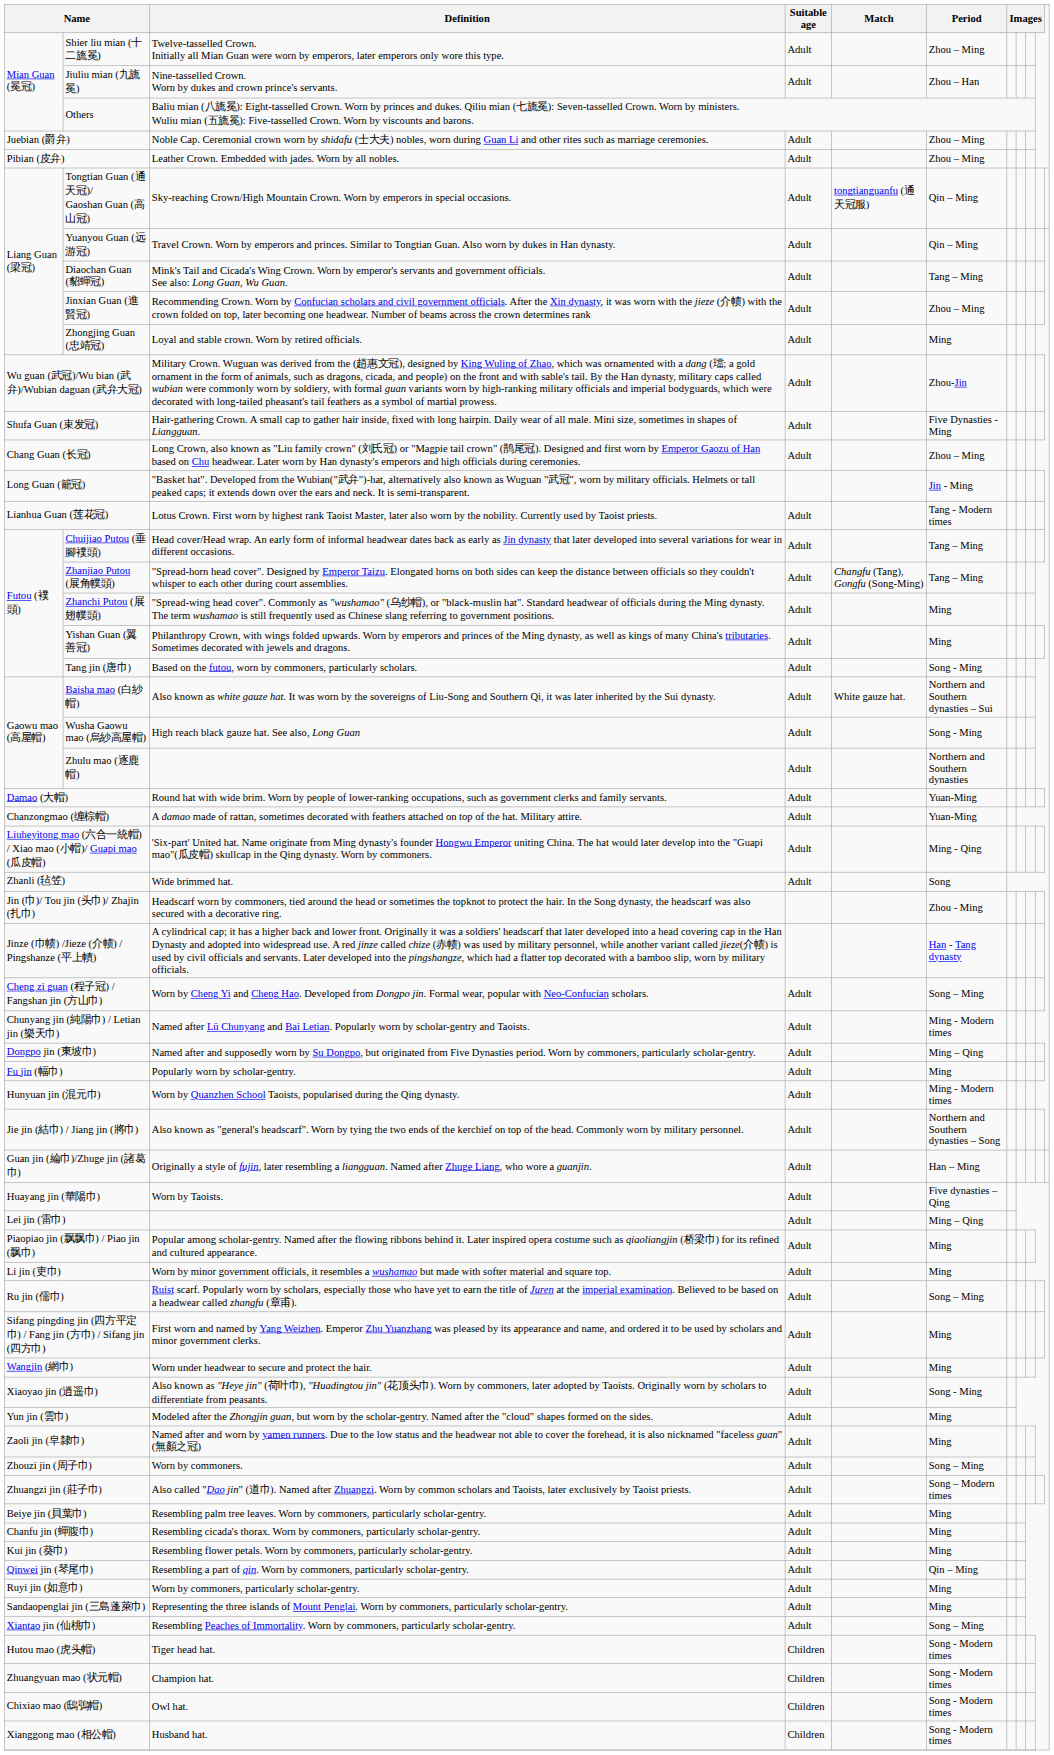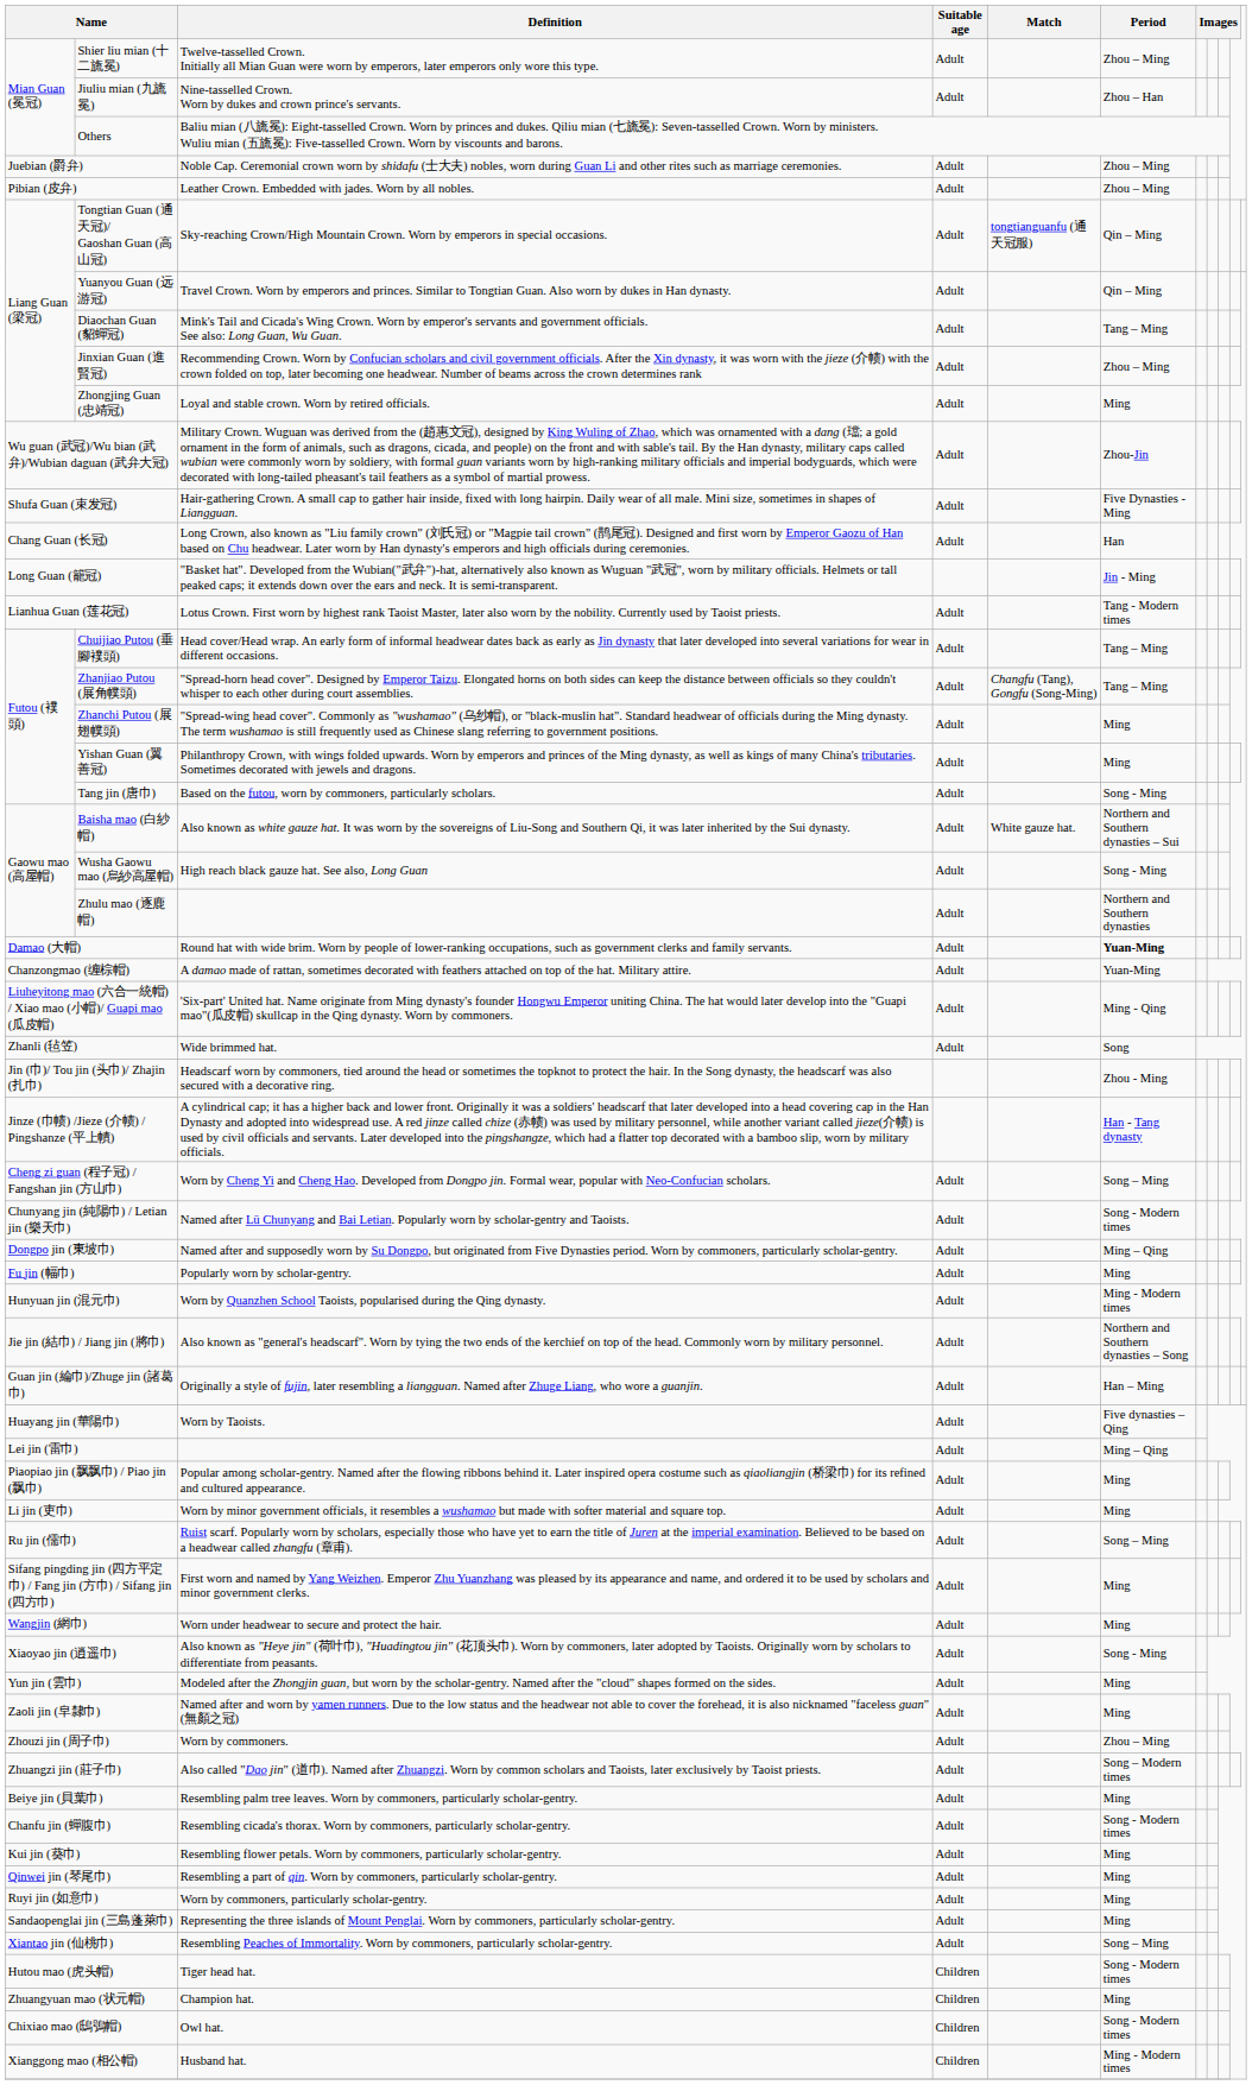Chang Guan (长冠) | Period: Zhou – Ming -> Han
Damao (大帽) | Period: normal -> bold
Chunyang jin (純陽巾) / Letian jin (樂天巾) | Period: Ming - Modern times -> Song - Modern times
Zhouzi jin (周子巾) | Period: Song – Ming -> Zhou – Ming
Chanfu jin (蟬腹巾) | Period: Ming -> Song - Modern times
Qinwei jin (琴尾巾) | Period: Qin – Ming -> Ming
Zhuangyuan mao (状元帽) | Period: Song - Modern times -> Ming
Xianggong mao (相公帽) | Period: Song - Modern times -> Ming - Modern times
